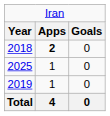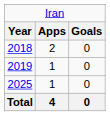2018 | column 2: bold -> normal
rows swapped: 2019 <-> 2025
